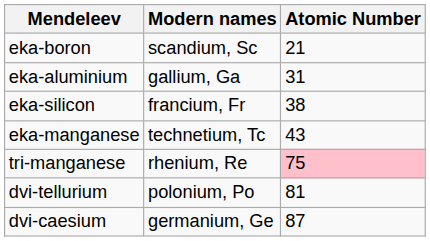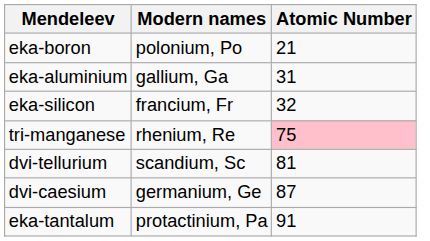eka-boron | Modern names: scandium, Sc -> polonium, Po
eka-silicon | Atomic Number: 38 -> 32
- row: eka-manganese | technetium, Tc | 43
dvi-tellurium | Modern names: polonium, Po -> scandium, Sc
+ row: eka-tantalum | protactinium, Pa | 91
